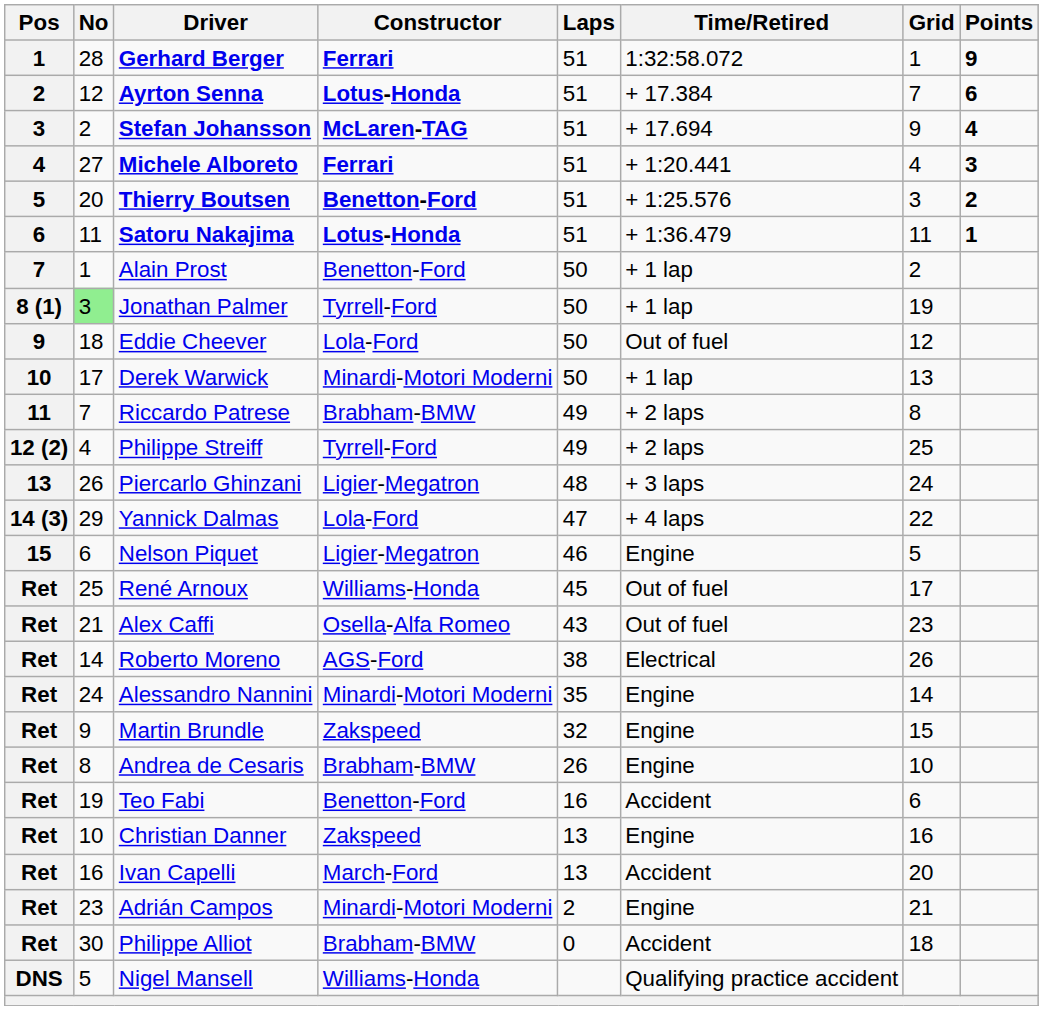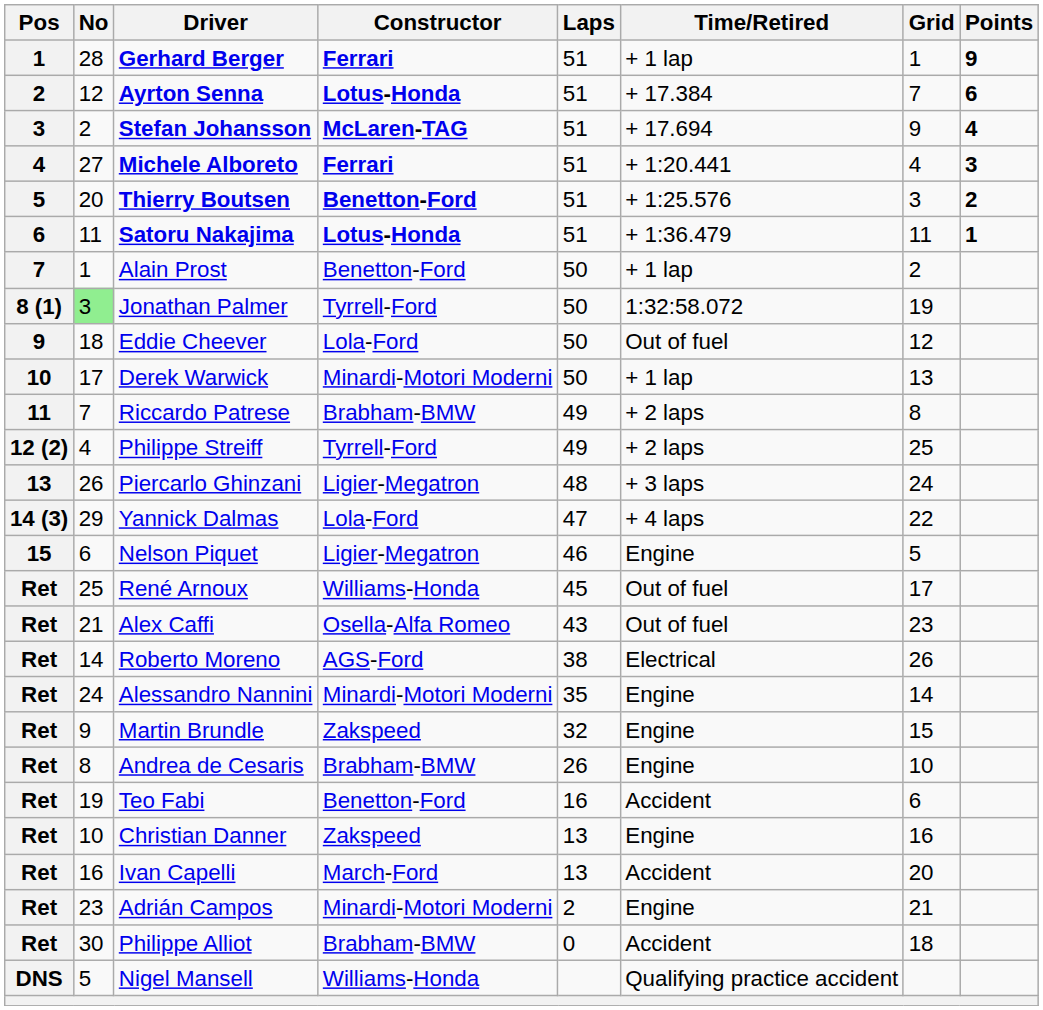Gerhard Berger | Time/Retired: 1:32:58.072 -> + 1 lap
Jonathan Palmer | Time/Retired: + 1 lap -> 1:32:58.072
